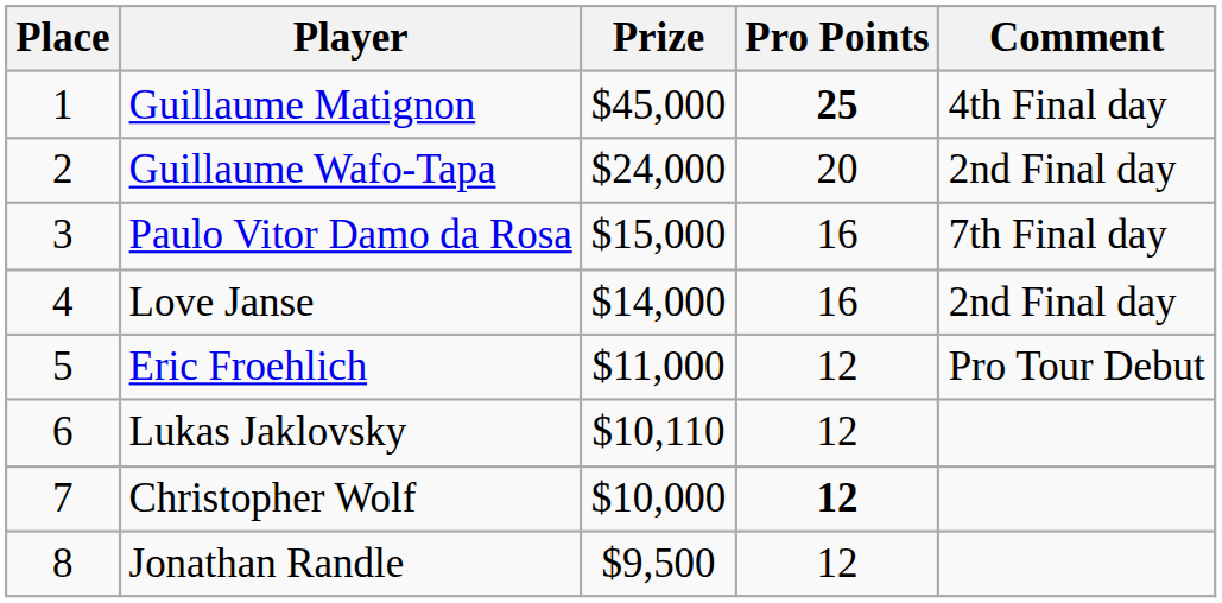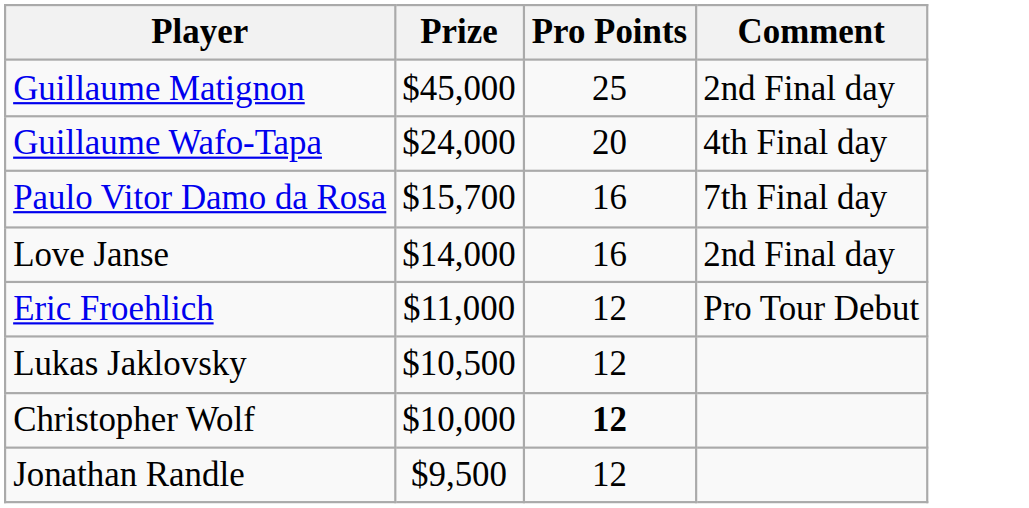- column: Place | 1 | 2 | 3 | 4 | 5 | 6 | 7 | 8
Guillaume Matignon | Pro Points: bold -> normal
Guillaume Matignon | Comment: 4th Final day -> 2nd Final day
Guillaume Wafo-Tapa | Comment: 2nd Final day -> 4th Final day
Paulo Vitor Damo da Rosa | Prize: $15,000 -> $15,700
Lukas Jaklovsky | Prize: $10,110 -> $10,500
